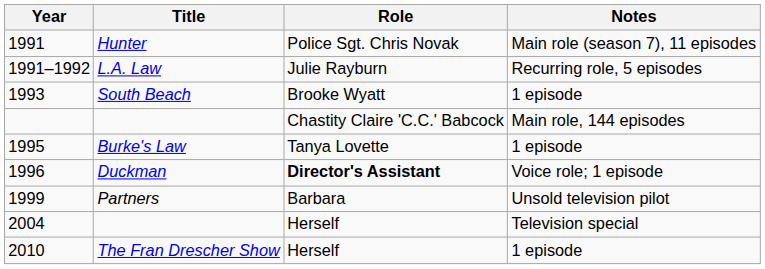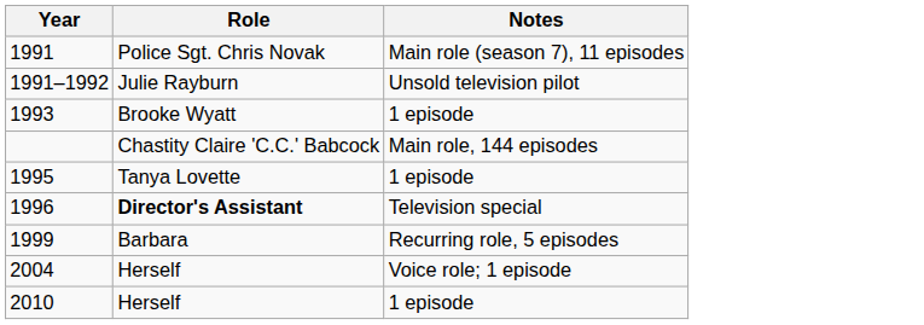- column: Title | Hunter | L.A. Law | South Beach | Burke's Law | Duckman | Partners | The Fran Drescher Show
1991–1992 | Notes: Recurring role, 5 episodes -> Unsold television pilot
1996 | Notes: Voice role; 1 episode -> Television special
1999 | Notes: Unsold television pilot -> Recurring role, 5 episodes
2004 | Notes: Television special -> Voice role; 1 episode
